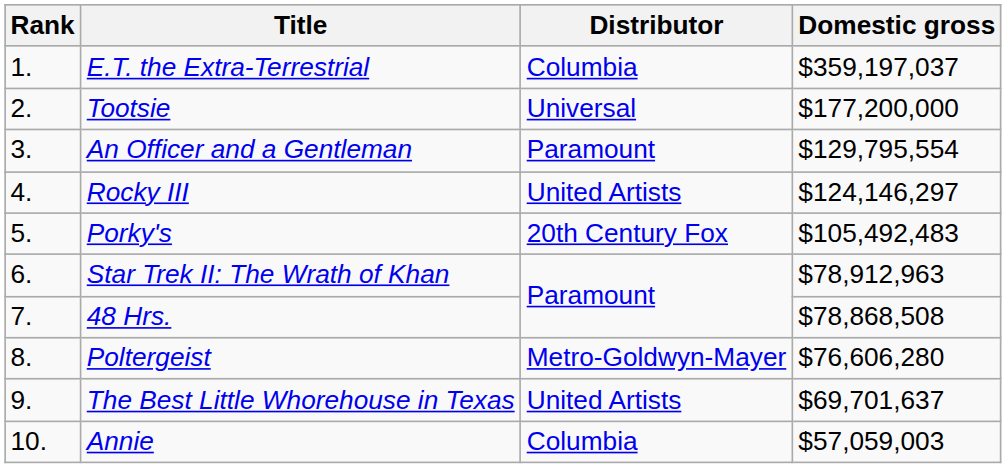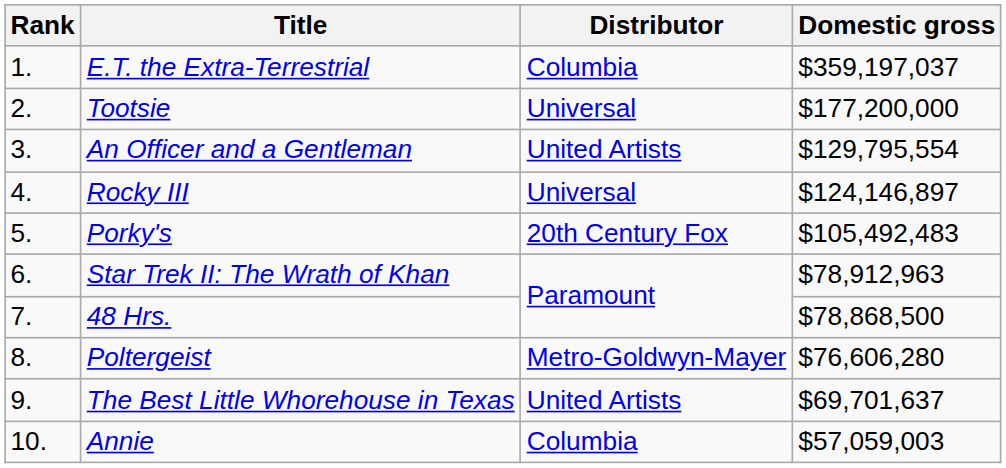An Officer and a Gentleman | Distributor: Paramount -> United Artists
Rocky III | Distributor: United Artists -> Universal
Rocky III | Domestic gross: $124,146,297 -> $124,146,897
48 Hrs. | Domestic gross: $78,868,508 -> $78,868,500
